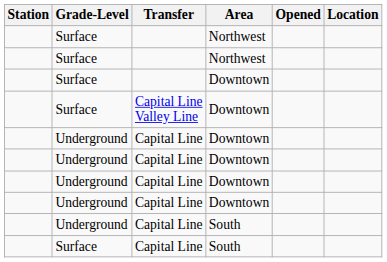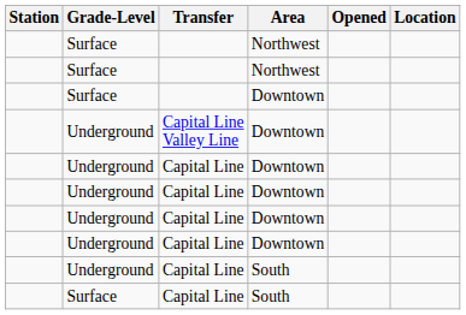Capital Line Valley Line | Grade-Level: Surface -> Underground
